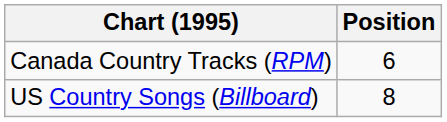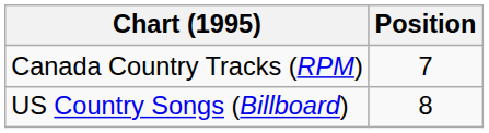Canada Country Tracks (RPM) | Position: 6 -> 7
